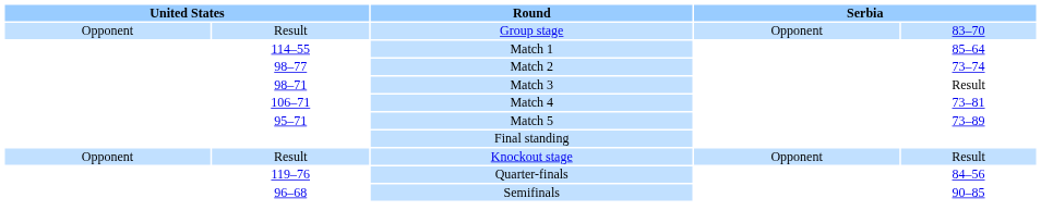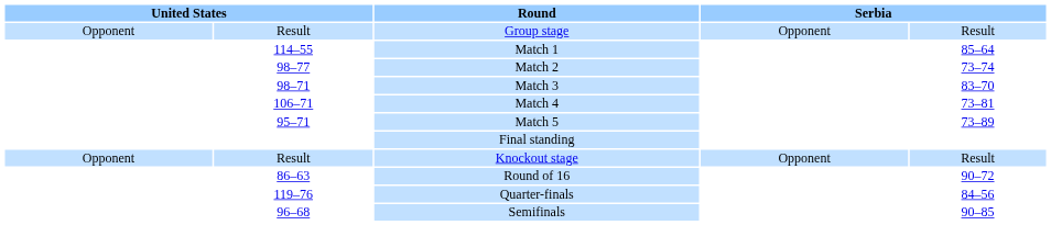Group stage | column 5: 83–70 -> Result
Match 3 | column 5: Result -> 83–70
+ row: 86–63 | Round of 16 | 90–72
